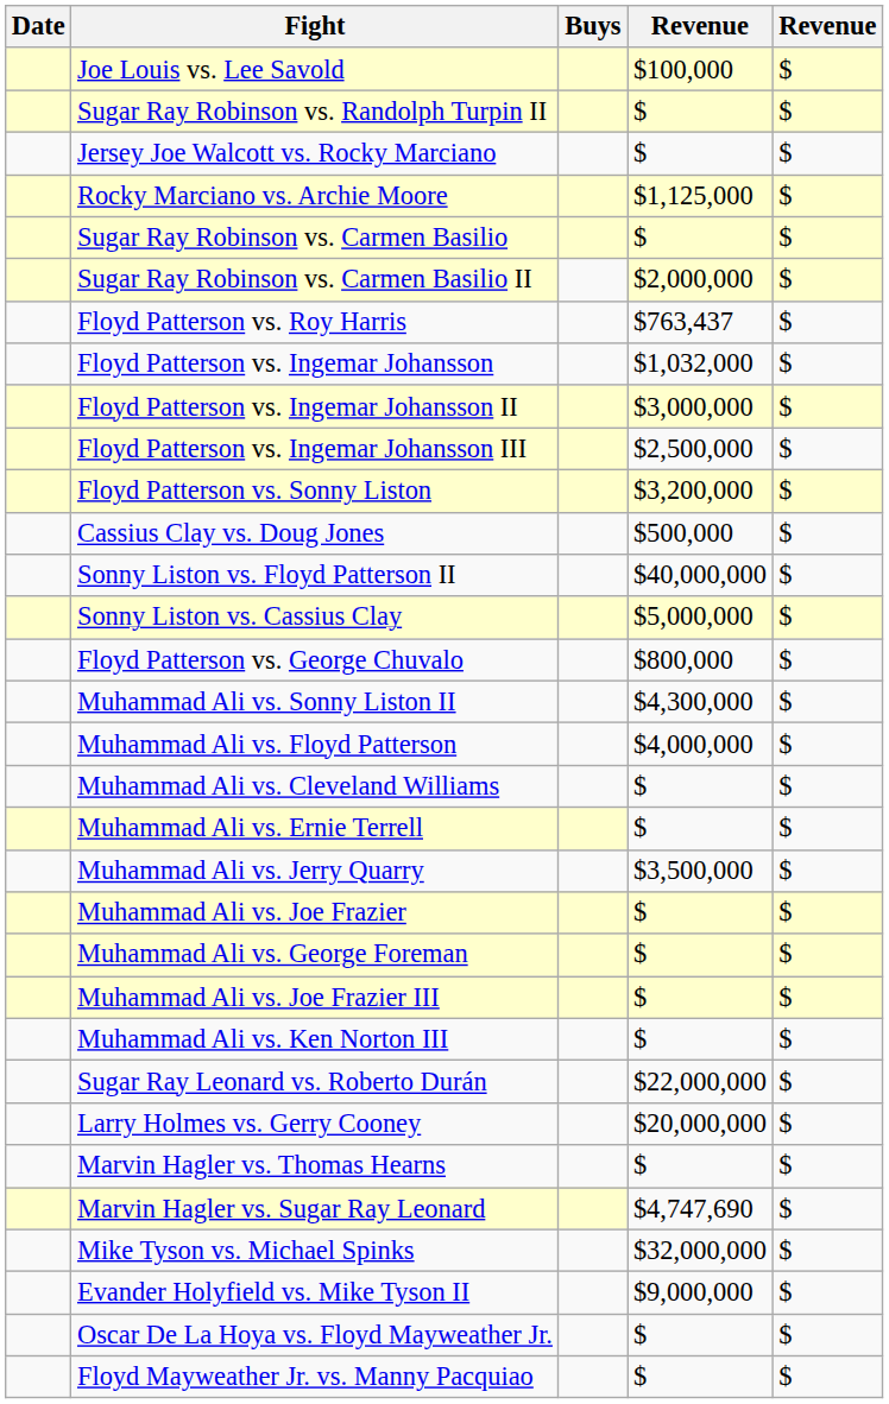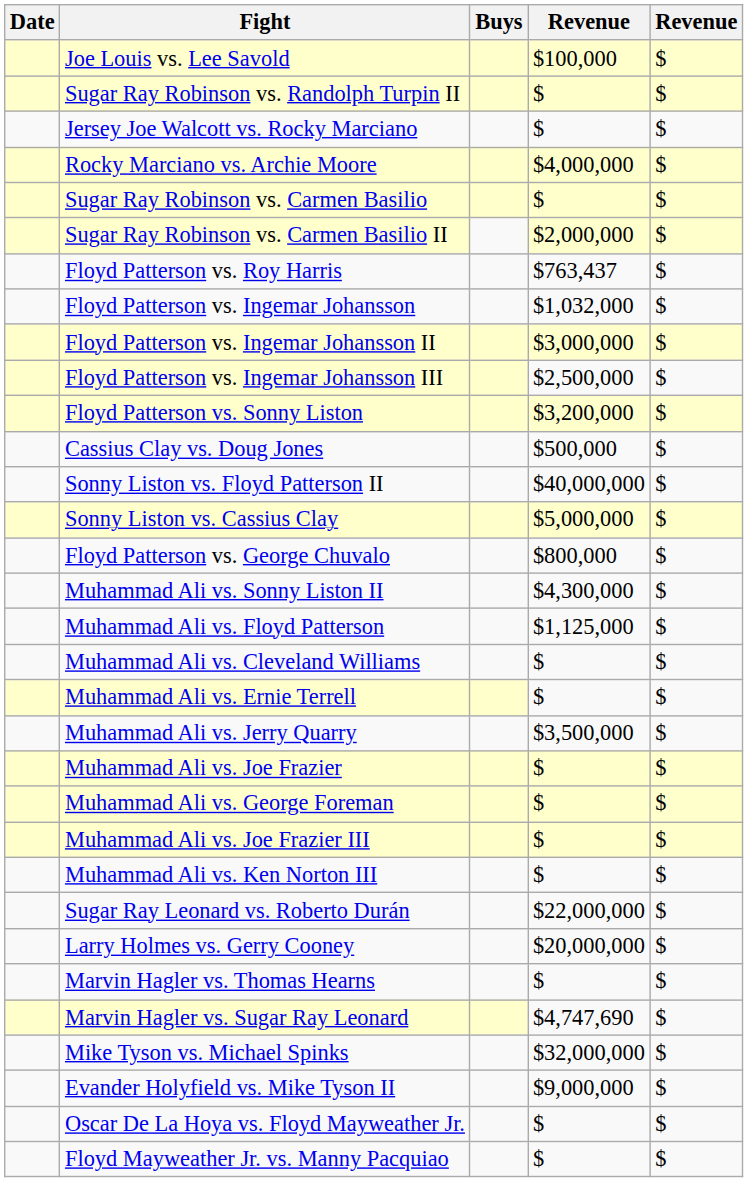Rocky Marciano vs. Archie Moore | column 4: $1,125,000 -> $4,000,000
Muhammad Ali vs. Floyd Patterson | column 4: $4,000,000 -> $1,125,000
